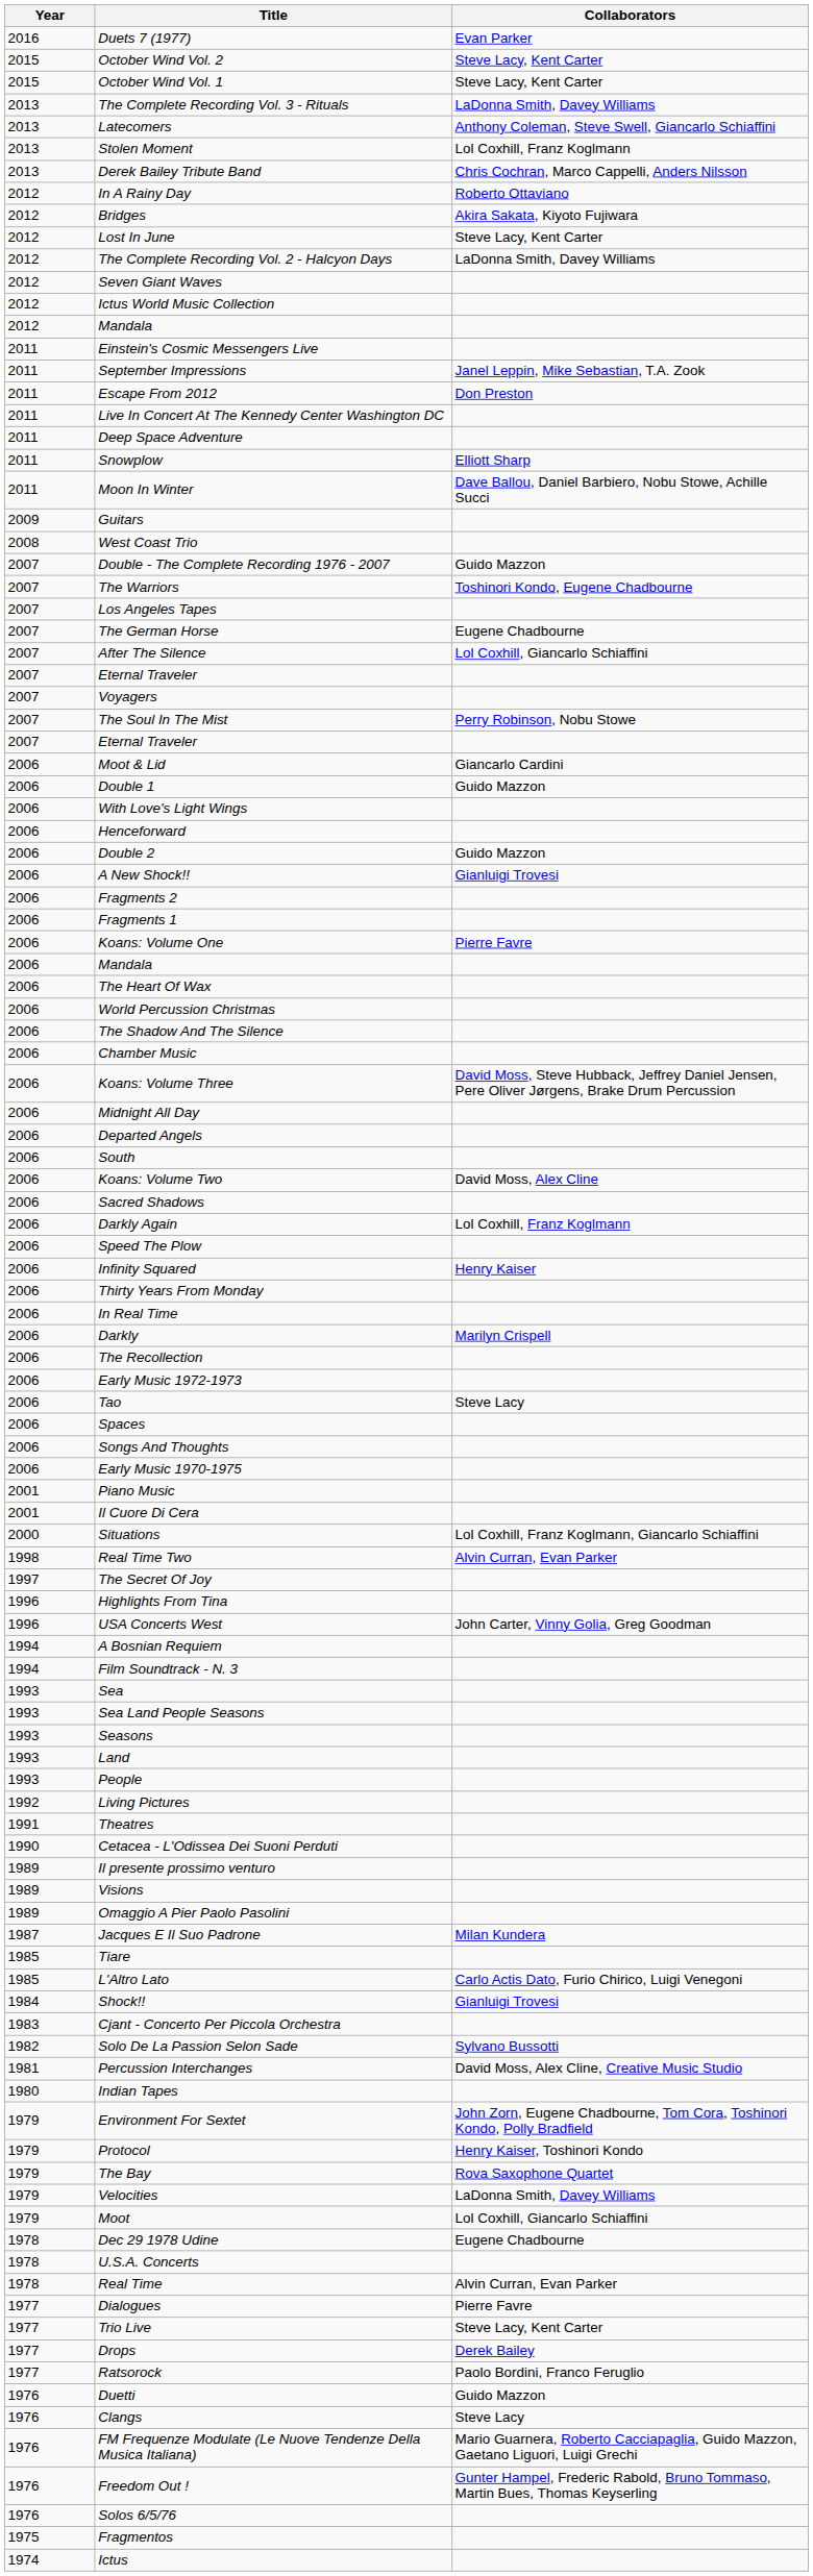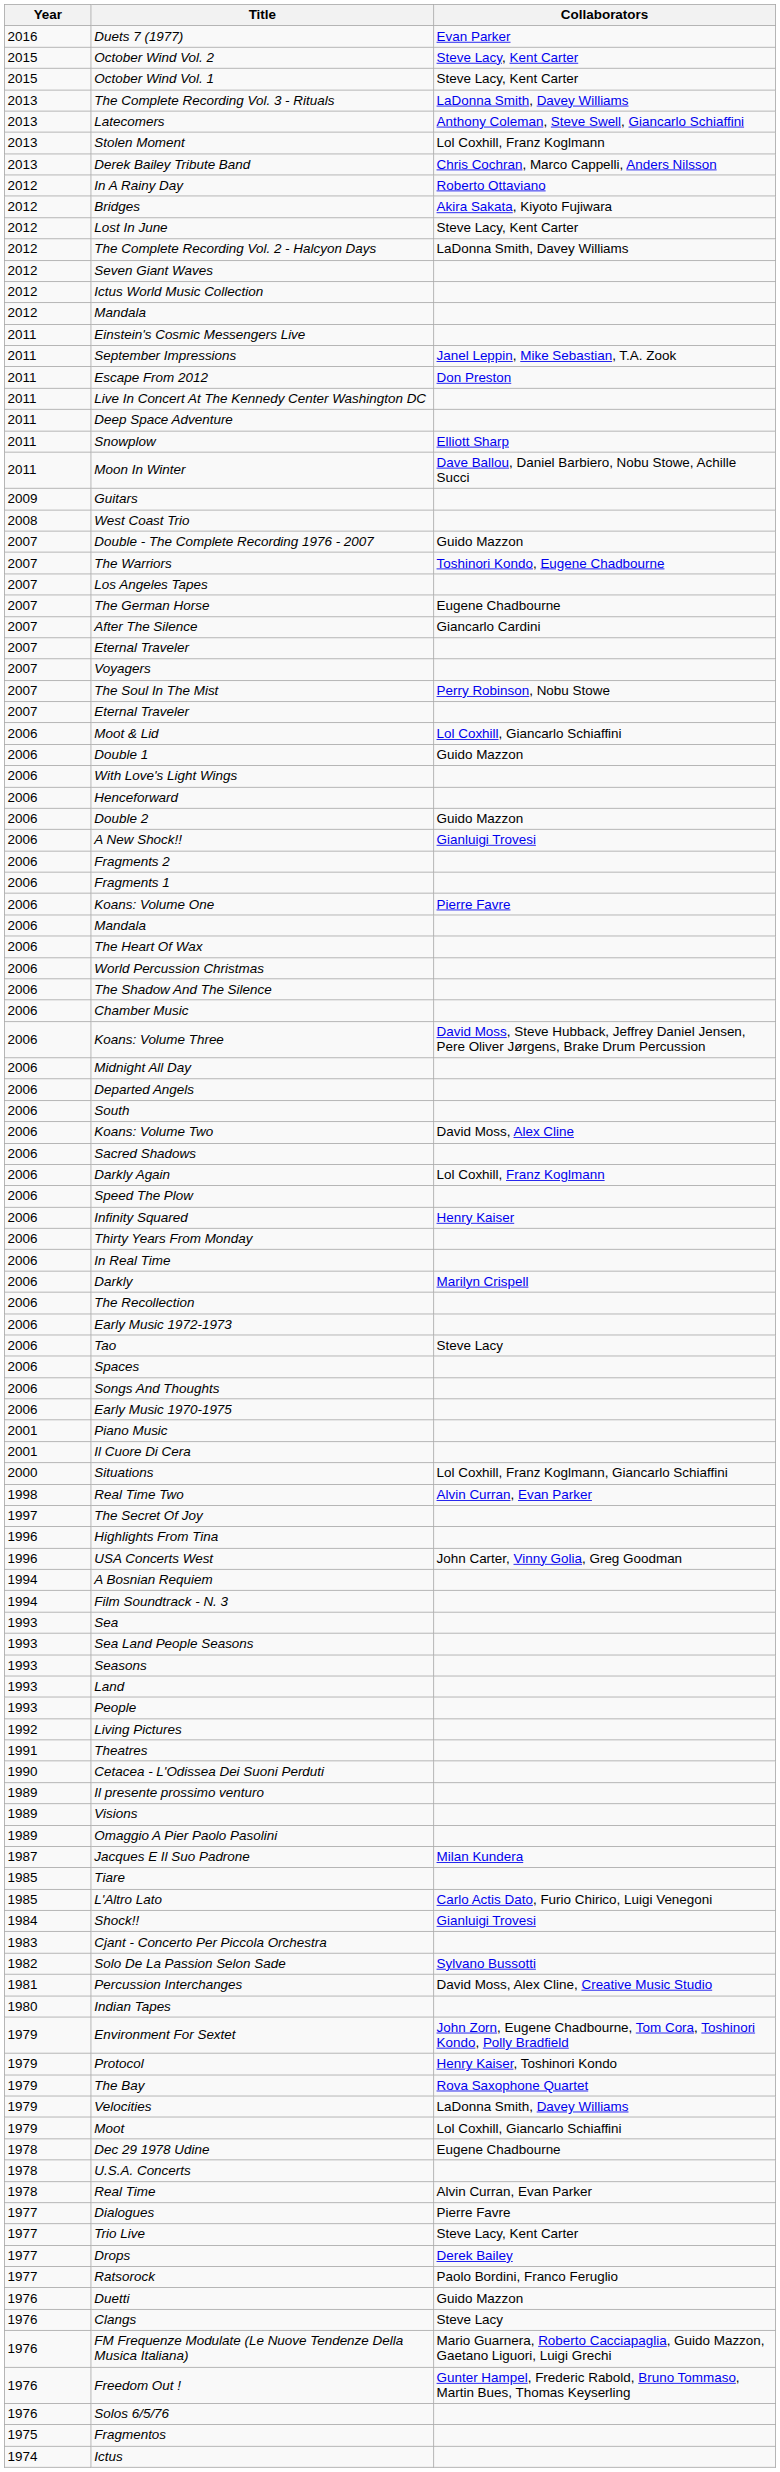After The Silence | Collaborators: Lol Coxhill, Giancarlo Schiaffini -> Giancarlo Cardini
Moot & Lid | Collaborators: Giancarlo Cardini -> Lol Coxhill, Giancarlo Schiaffini
